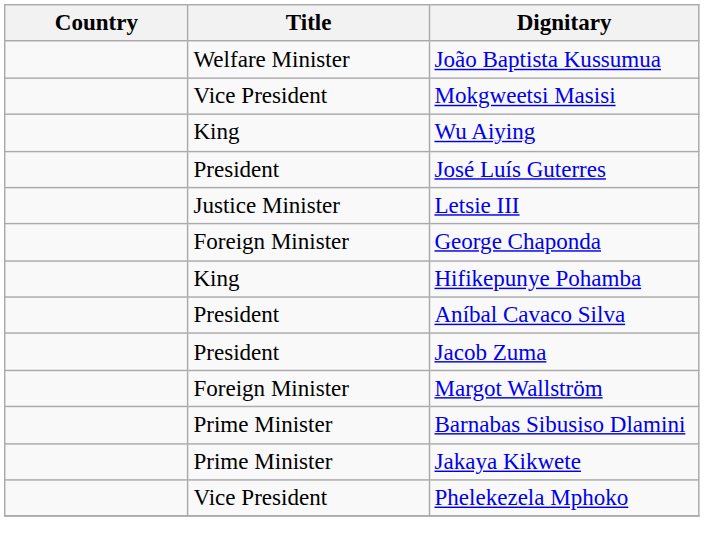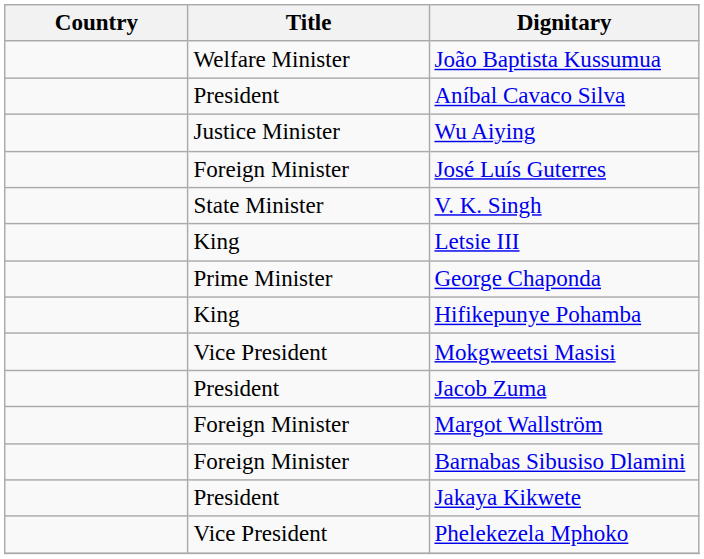rows swapped: Mokgweetsi Masisi <-> Aníbal Cavaco Silva
Wu Aiying | Title: King -> Justice Minister
José Luís Guterres | Title: President -> Foreign Minister
+ row: State Minister | V. K. Singh
Letsie III | Title: Justice Minister -> King
George Chaponda | Title: Foreign Minister -> Prime Minister
Barnabas Sibusiso Dlamini | Title: Prime Minister -> Foreign Minister
Jakaya Kikwete | Title: Prime Minister -> President
